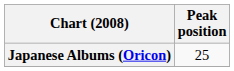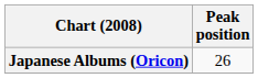Japanese Albums (Oricon) | Peak position: 25 -> 26
